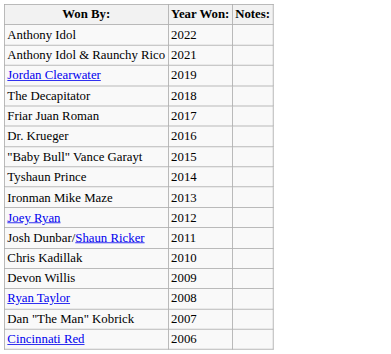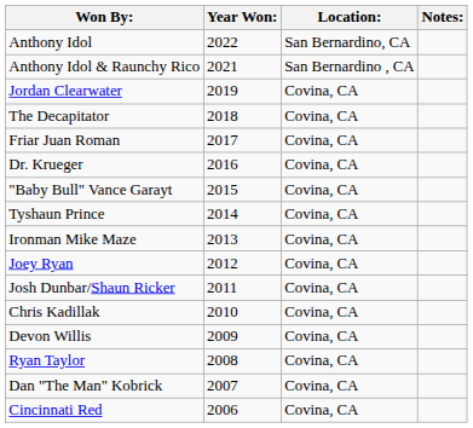+ column: Location: | San Bernardino, CA | San Bernardino , CA | Covina, CA | Covina, CA | Covina, CA | Covina, CA | Covina, CA | Covina, CA | Covina, CA | Covina, CA | Covina, CA | Covina, CA | Covina, CA | Covina, CA | Covina, CA | Covina, CA
